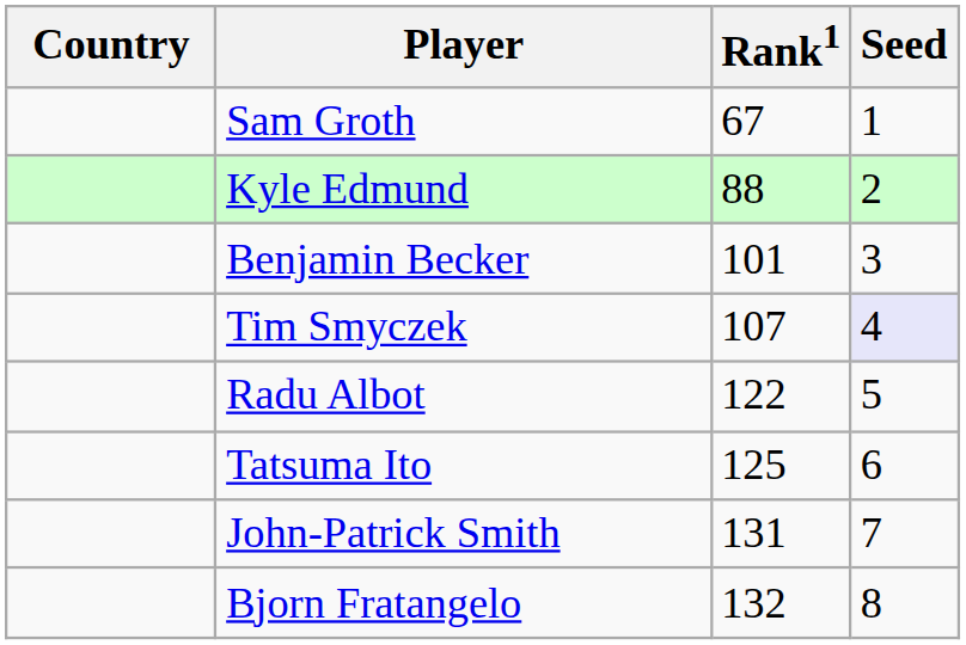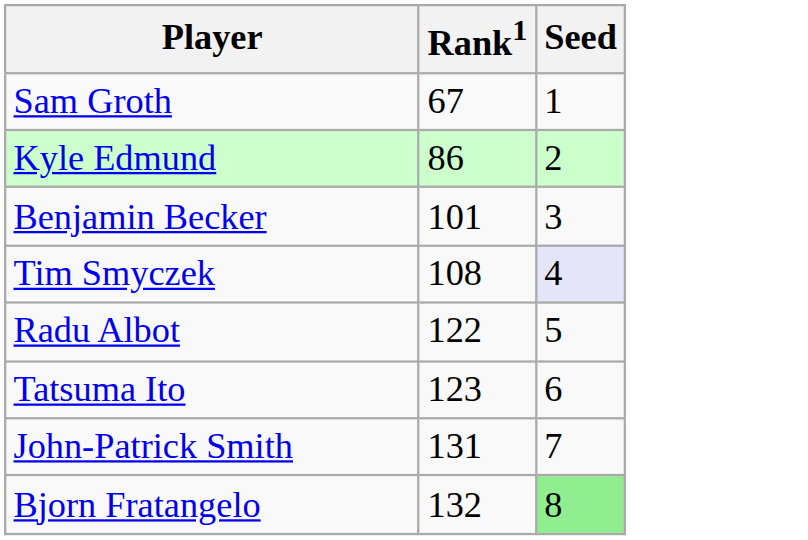- column: Country
Kyle Edmund | Rank1: 88 -> 86
Tim Smyczek | Rank1: 107 -> 108
Tatsuma Ito | Rank1: 125 -> 123
Bjorn Fratangelo | Seed: no background -> lightgreen background
